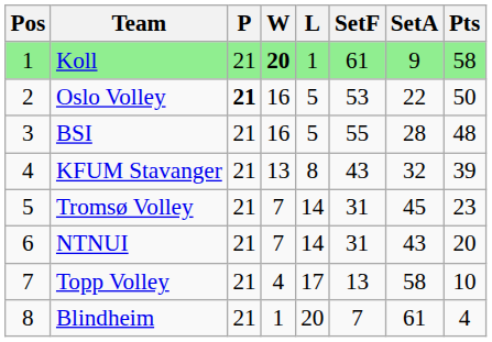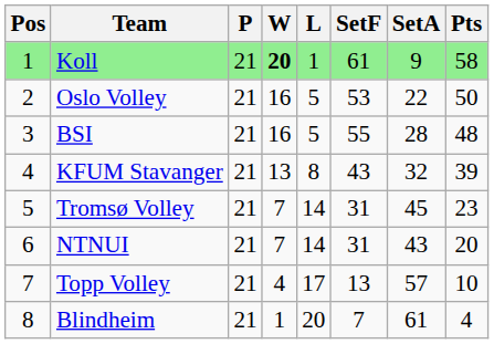Oslo Volley | P: bold -> normal
Topp Volley | SetA: 58 -> 57
